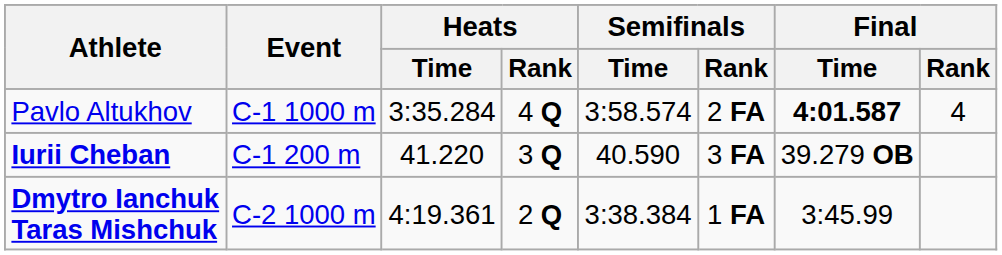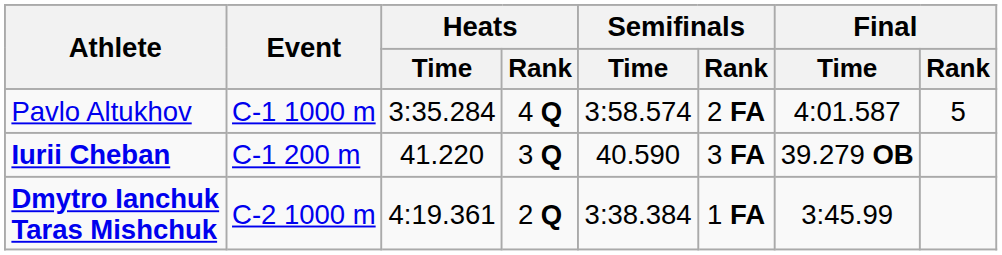Pavlo Altukhov | Final / Time: bold -> normal
Pavlo Altukhov | Final / Rank: 4 -> 5
